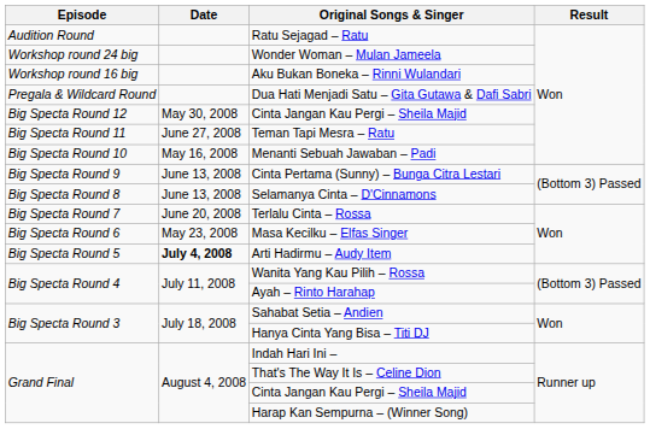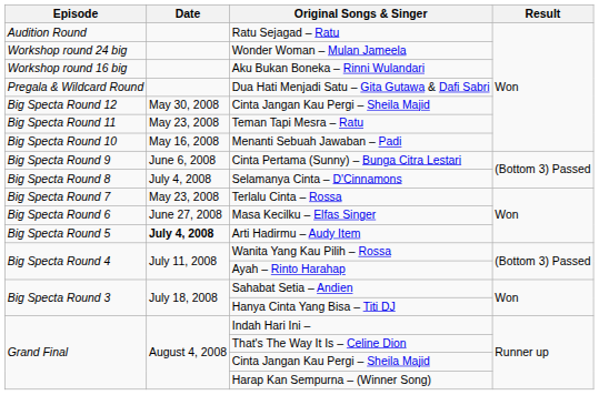Teman Tapi Mesra – Ratu | Date: June 27, 2008 -> May 23, 2008
Cinta Pertama (Sunny) – Bunga Citra Lestari | Date: June 13, 2008 -> June 6, 2008
Selamanya Cinta – D'Cinnamons | Date: June 13, 2008 -> July 4, 2008
Terlalu Cinta – Rossa | Date: June 20, 2008 -> May 23, 2008
Masa Kecilku – Elfas Singer | Date: May 23, 2008 -> June 27, 2008
